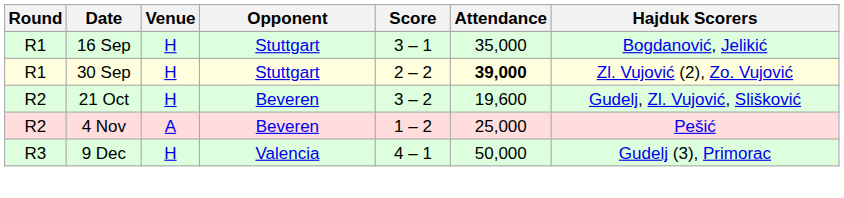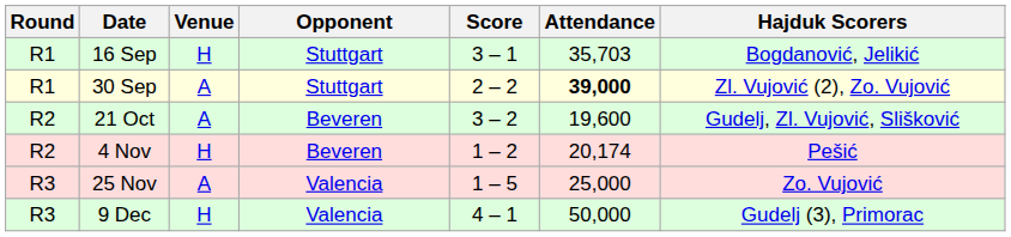16 Sep | Attendance: 35,000 -> 35,703
30 Sep | Venue: H -> A
21 Oct | Venue: H -> A
4 Nov | Venue: A -> H
4 Nov | Attendance: 25,000 -> 20,174
+ row: R3 | 25 Nov | A | Valencia | 1 – 5 | 25,000 | Zo. Vujović
